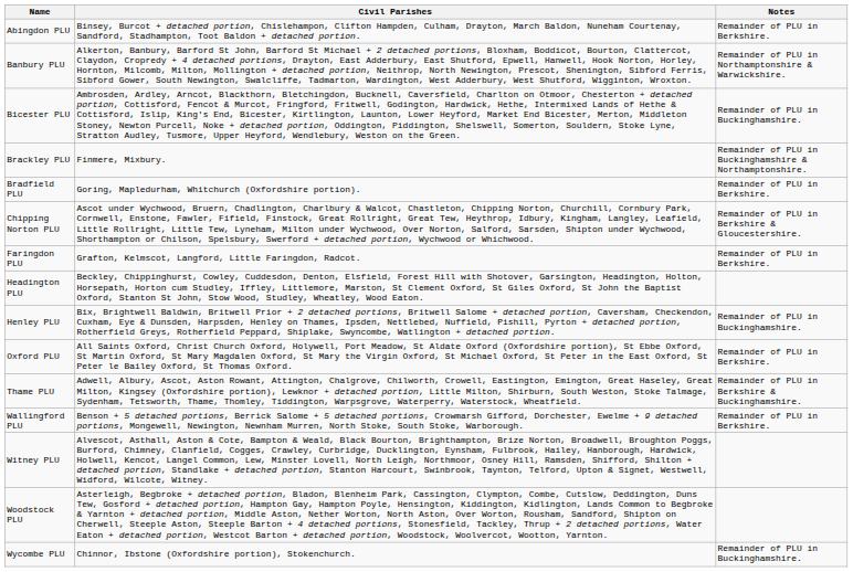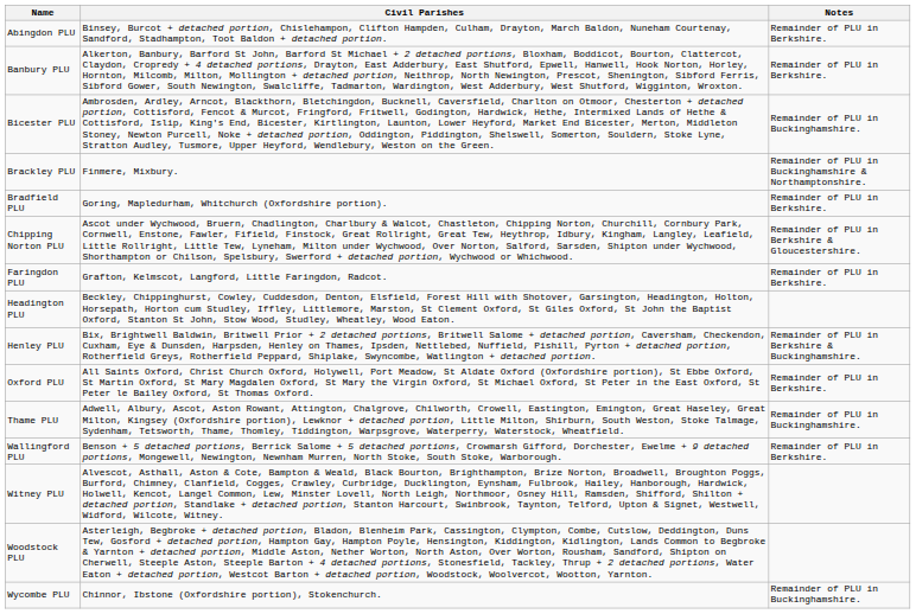Banbury PLU | Notes: Remainder of PLU in Northamptonshire & Warwickshire. -> Remainder of PLU in Berkshire.
Henley PLU | Notes: Remainder of PLU in Buckinghamshire. -> Remainder of PLU in Berkshire & Buckinghamshire.
Thame PLU | Notes: Remainder of PLU in Berkshire & Buckinghamshire. -> Remainder of PLU in Buckinghamshire.
